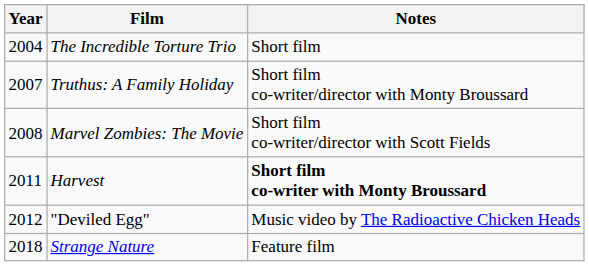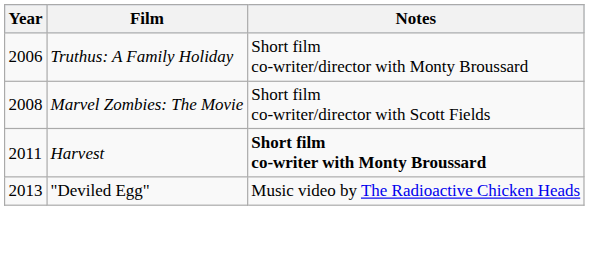- row: 2004 | The Incredible Torture Trio | Short film
Truthus: A Family Holiday | Year: 2007 -> 2006
"Deviled Egg" | Year: 2012 -> 2013
- row: 2018 | Strange Nature | Feature film
